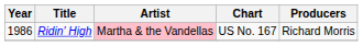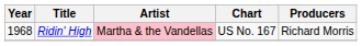Ridin' High | Year: 1986 -> 1968
